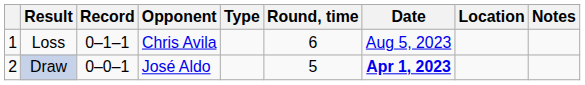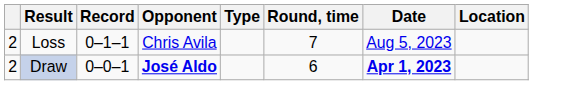- column: Notes
Loss | column 1: 1 -> 2
Loss | Round, time: 6 -> 7
Draw | Opponent: normal -> bold
Draw | Round, time: 5 -> 6
